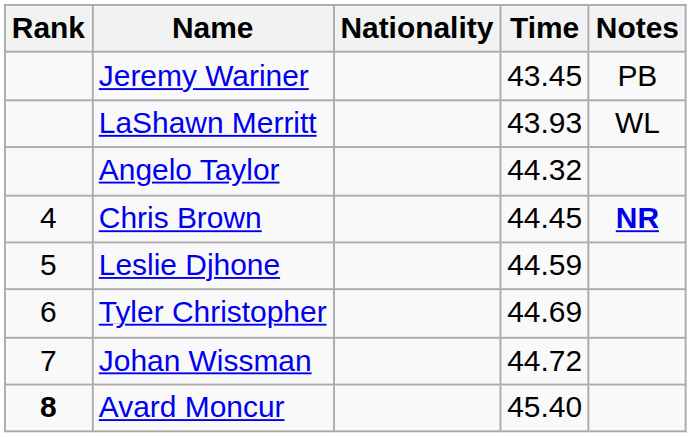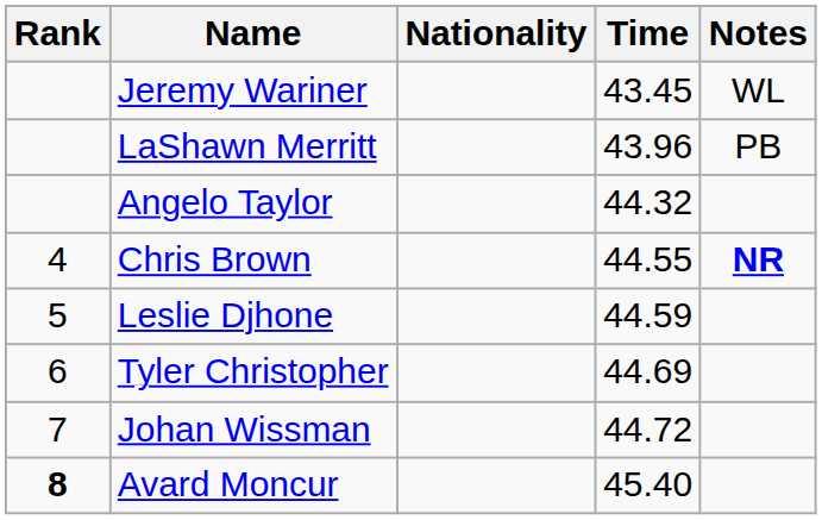Jeremy Wariner | Notes: PB -> WL
LaShawn Merritt | Time: 43.93 -> 43.96
LaShawn Merritt | Notes: WL -> PB
Chris Brown | Time: 44.45 -> 44.55
